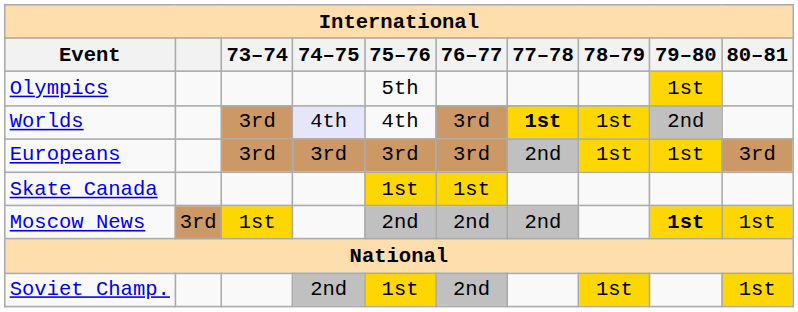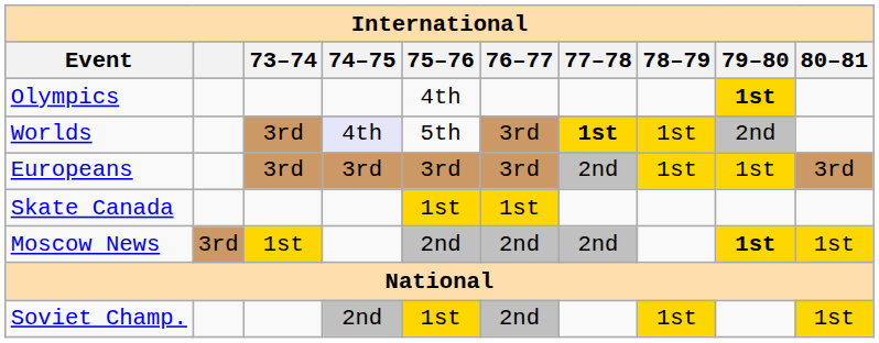Olympics | 75–76: 5th -> 4th
Olympics | 79–80: normal -> bold
Worlds | 75–76: 4th -> 5th
